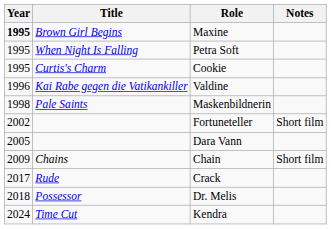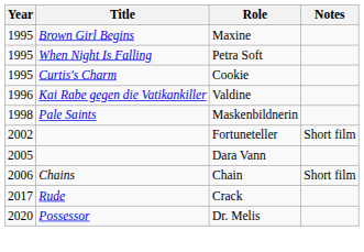Maxine | Year: bold -> normal
Chain | Year: 2009 -> 2006
Dr. Melis | Year: 2018 -> 2020
- row: 2024 | Time Cut | Kendra
